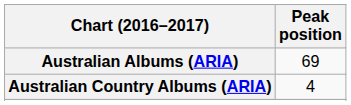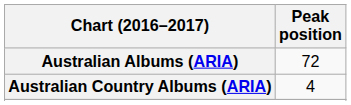Australian Albums (ARIA) | Peak position: 69 -> 72
